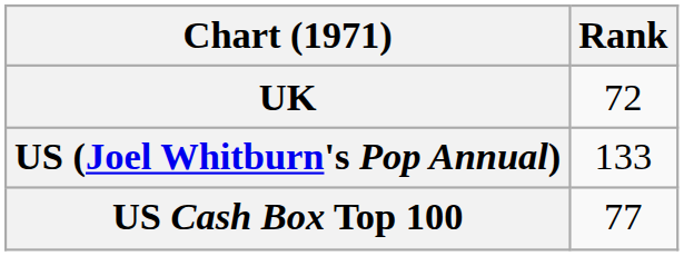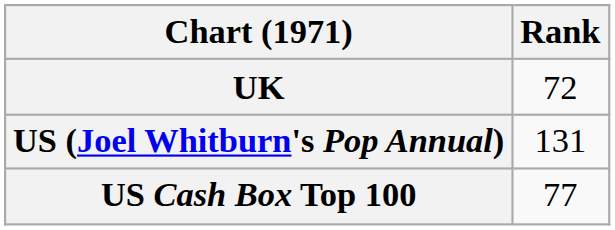US (Joel Whitburn's Pop Annual) | Rank: 133 -> 131
